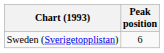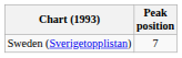Sweden (Sverigetopplistan) | Peak position: 6 -> 7
